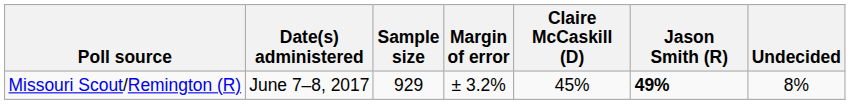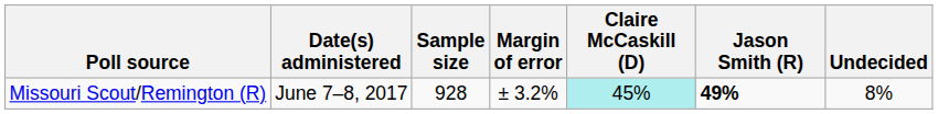Missouri Scout/Remington (R) | Sample size: 929 -> 928
Missouri Scout/Remington (R) | Claire McCaskill (D): no background -> paleturquoise background
